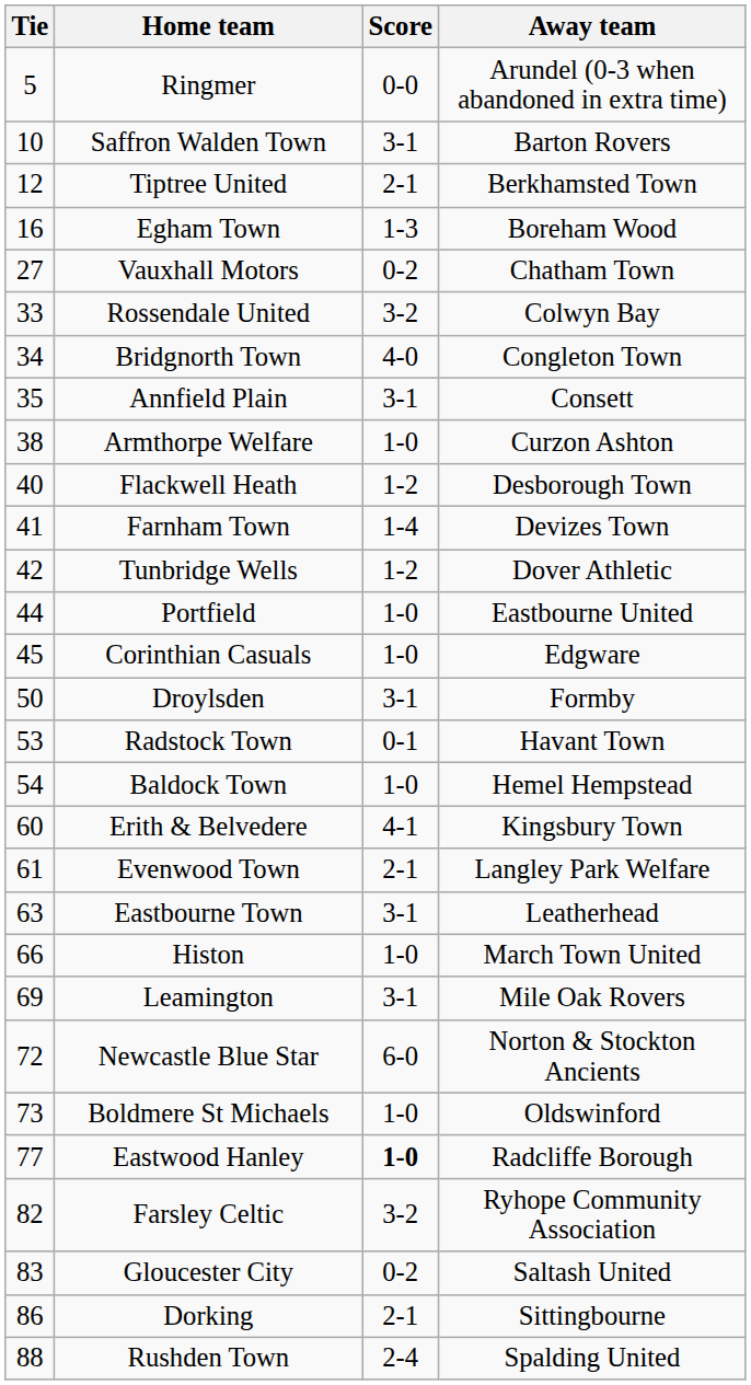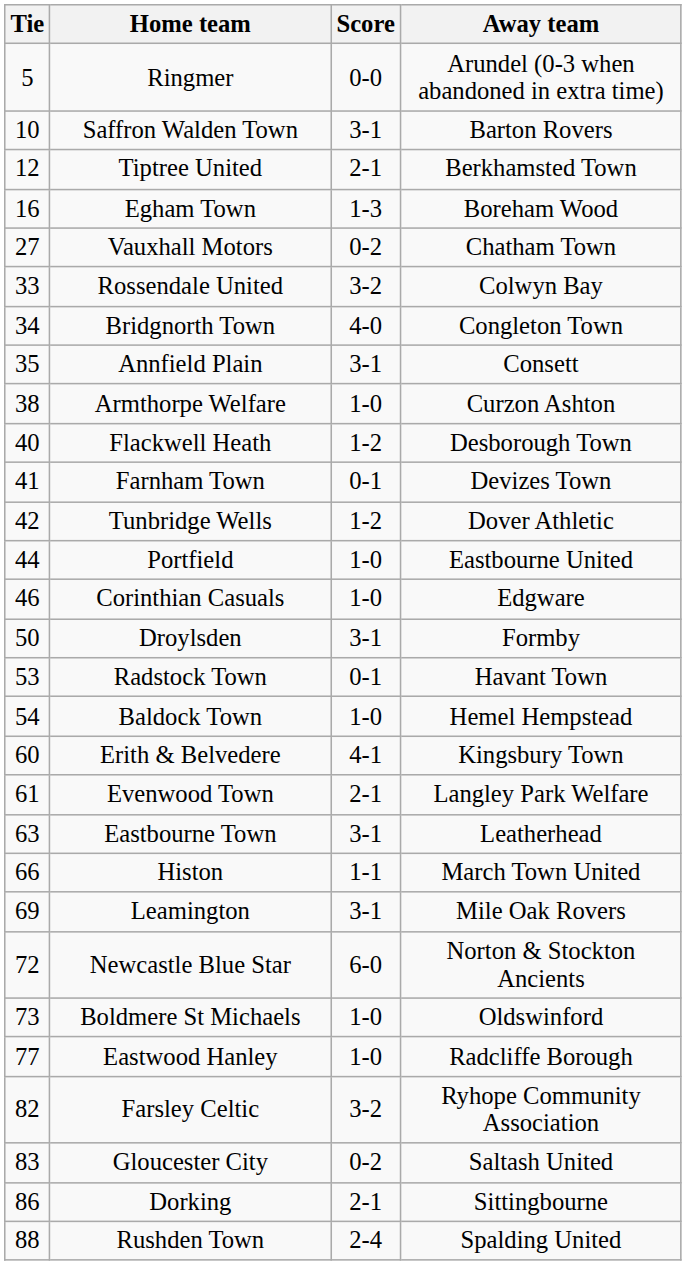Farnham Town | Score: 1-4 -> 0-1
Corinthian Casuals | Tie: 45 -> 46
Histon | Score: 1-0 -> 1-1
Eastwood Hanley | Score: bold -> normal
